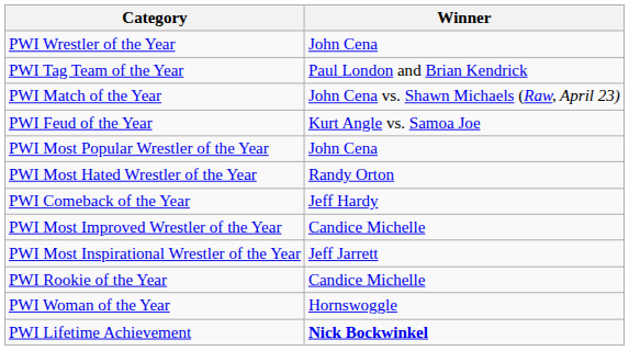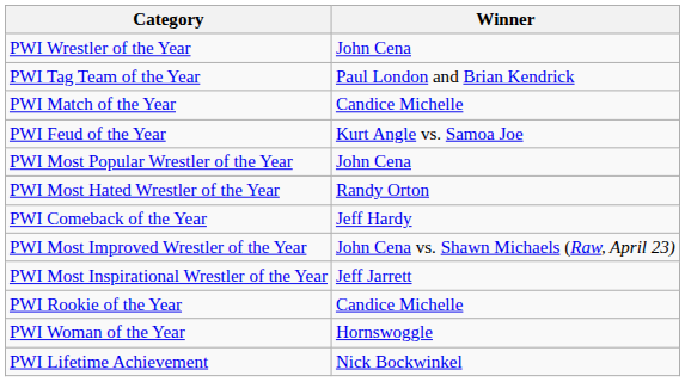PWI Match of the Year | Winner: John Cena vs. Shawn Michaels (Raw, April 23) -> Candice Michelle
PWI Most Improved Wrestler of the Year | Winner: Candice Michelle -> John Cena vs. Shawn Michaels (Raw, April 23)
PWI Lifetime Achievement | Winner: bold -> normal
